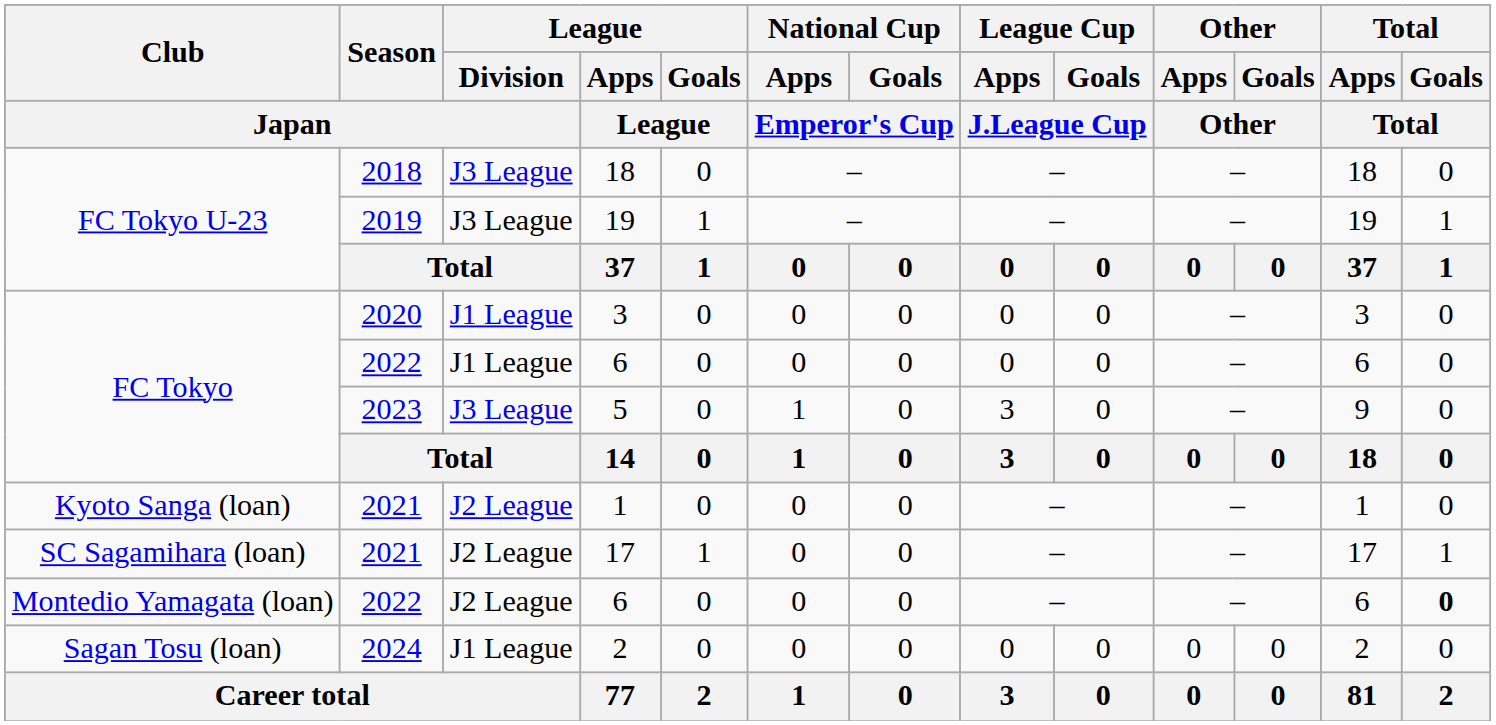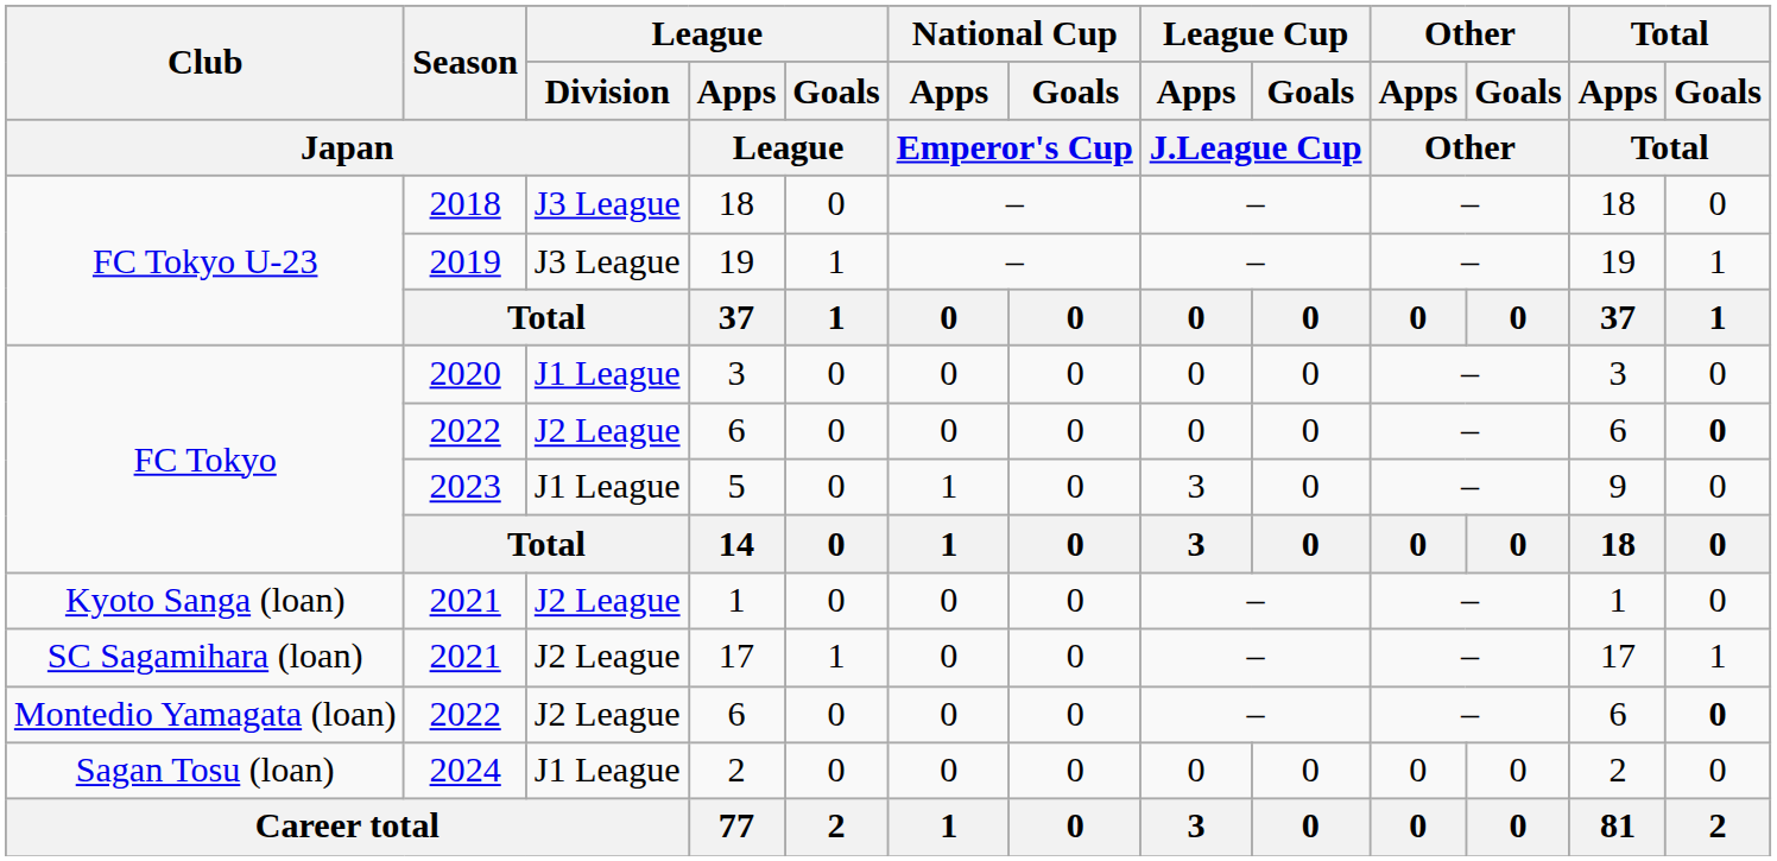FC Tokyo / 6 | League / Division / Japan: J1 League -> J2 League
FC Tokyo / 6 | Total / Goals / Total: normal -> bold
5 | League / Division / Japan: J3 League -> J1 League
